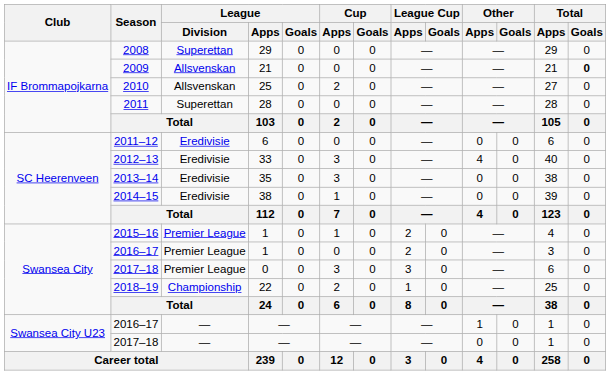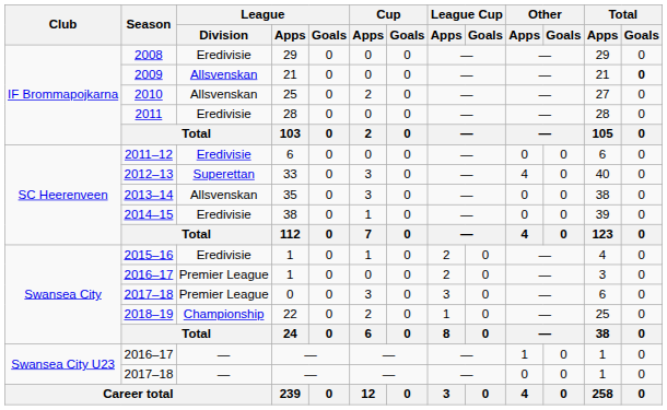2008 | League / Division: Superettan -> Eredivisie
2011 | League / Division: Superettan -> Eredivisie
2012–13 | League / Division: Eredivisie -> Superettan
2013–14 | League / Division: Eredivisie -> Allsvenskan
2015–16 | League / Division: Premier League -> Eredivisie
